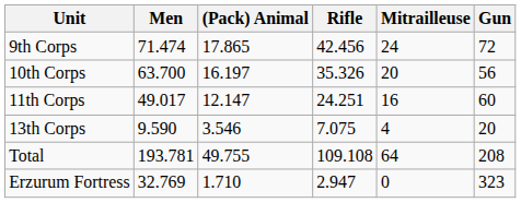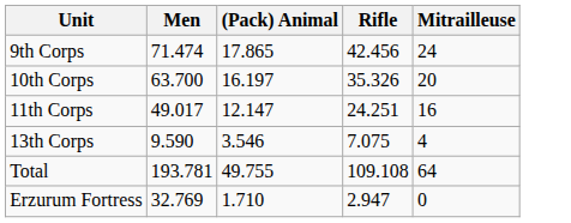- column: Gun | 72 | 56 | 60 | 20 | 208 | 323
